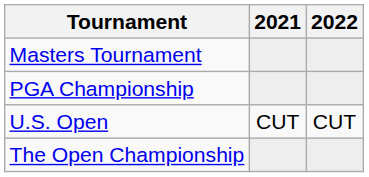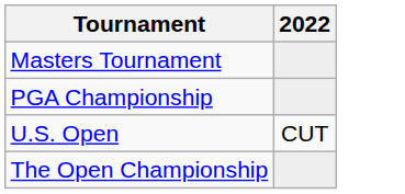- column: 2021 | CUT
